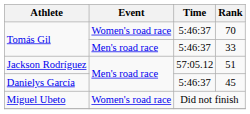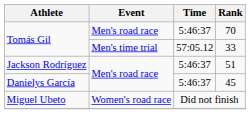70 | Event: Women's road race -> Men's road race
33 | Event: Men's road race -> Men's time trial
33 | Time: 5:46:37 -> 57:05.12
51 | Time: 57:05.12 -> 5:46:37
